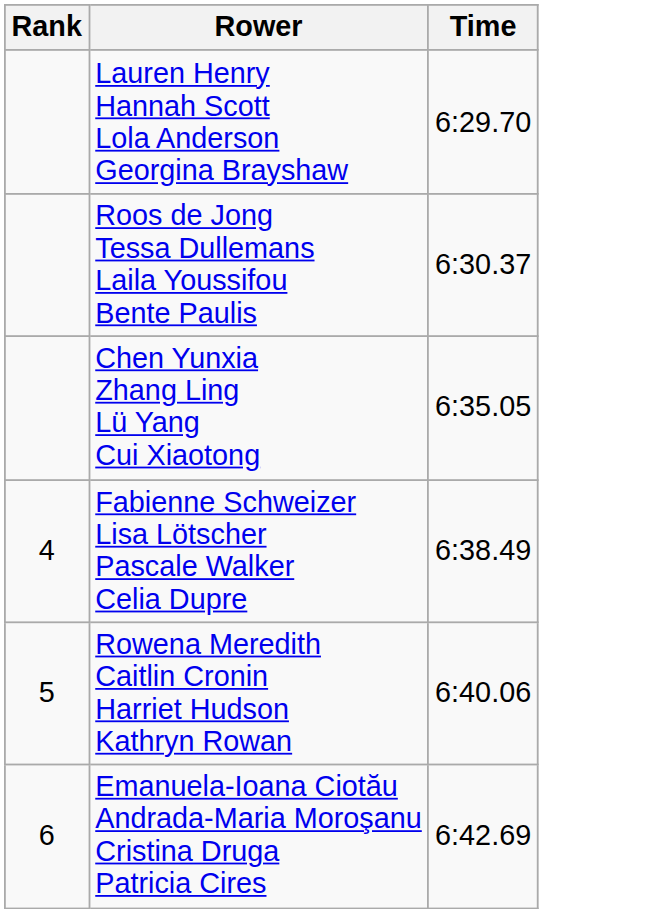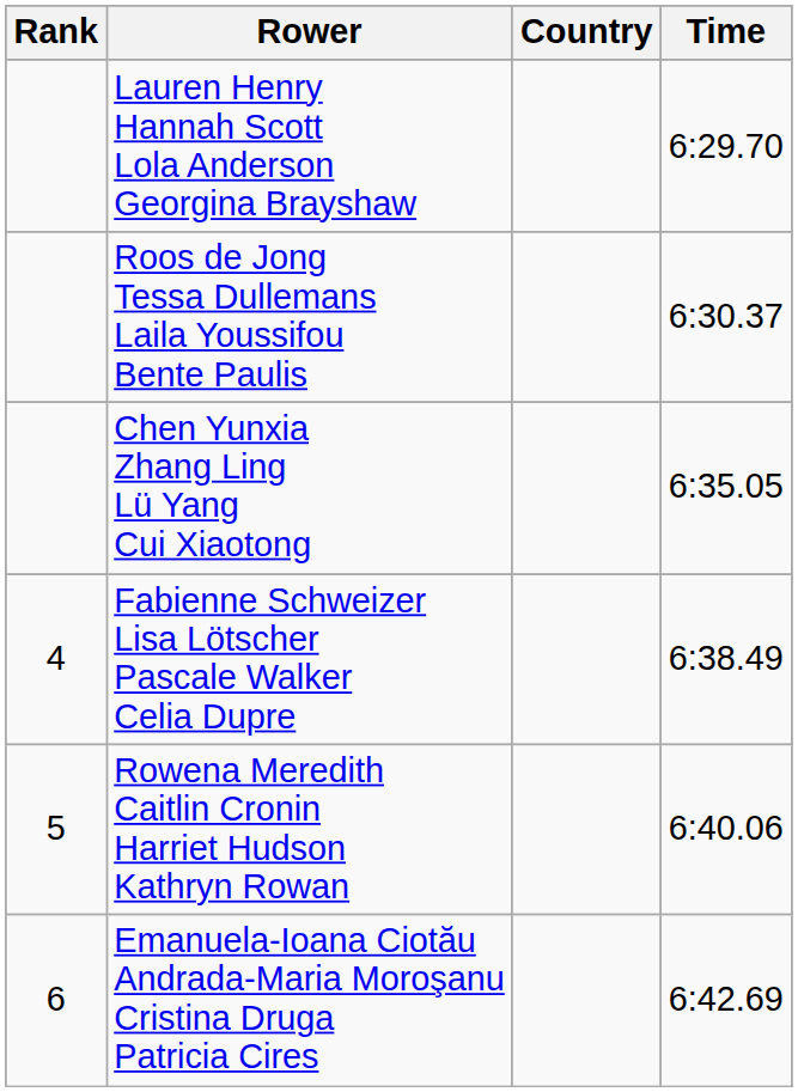+ column: Country
